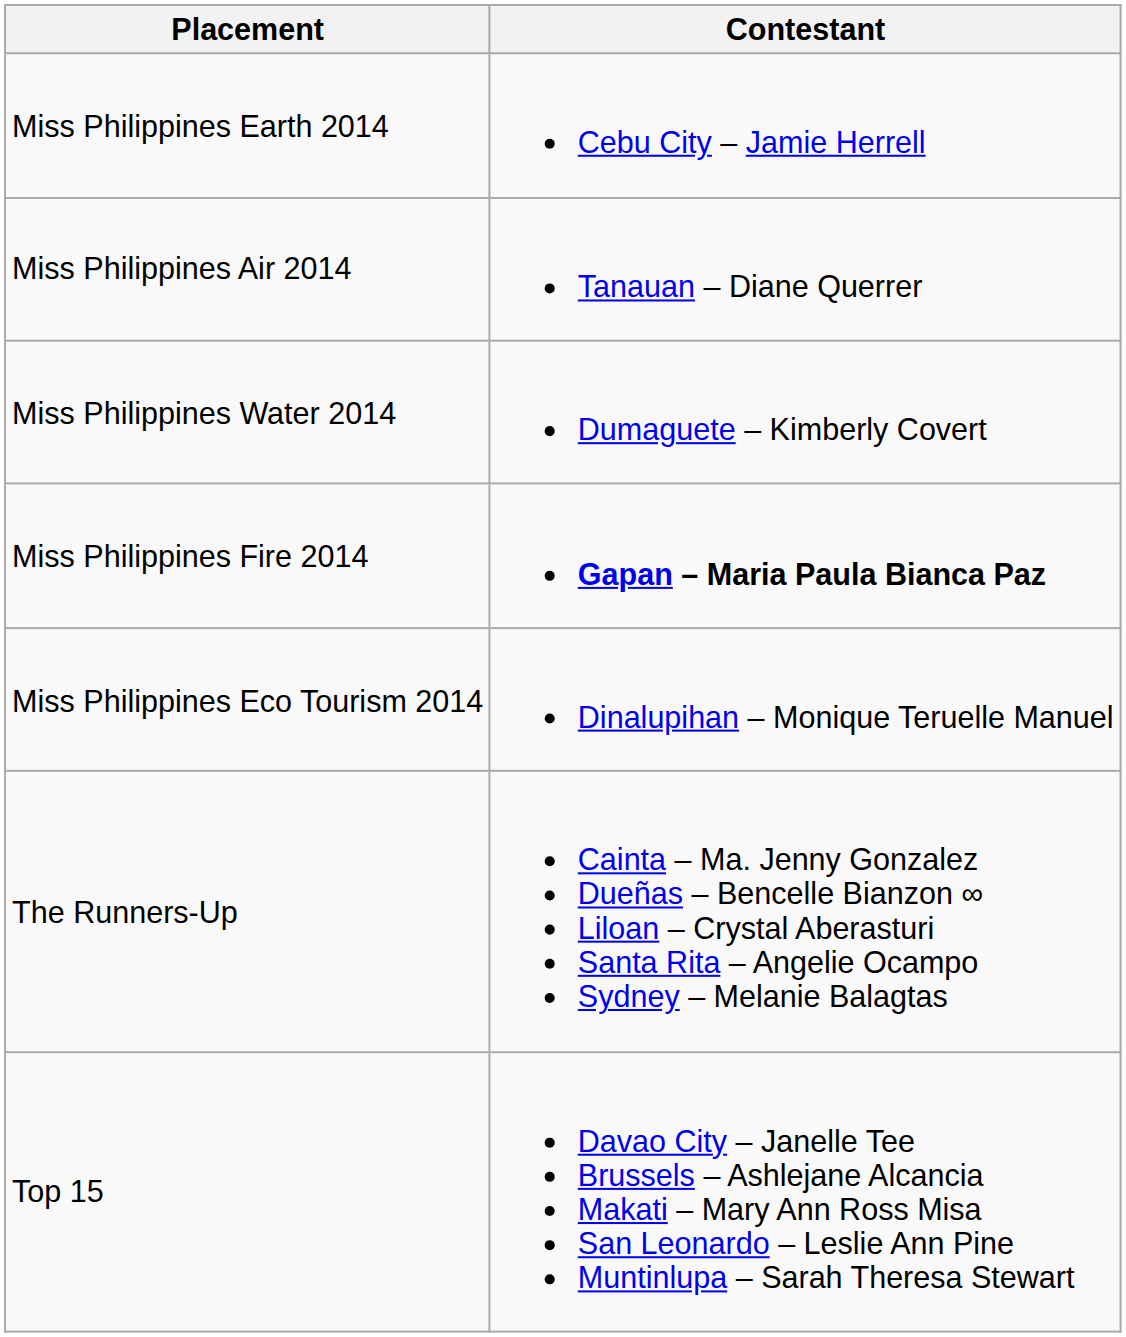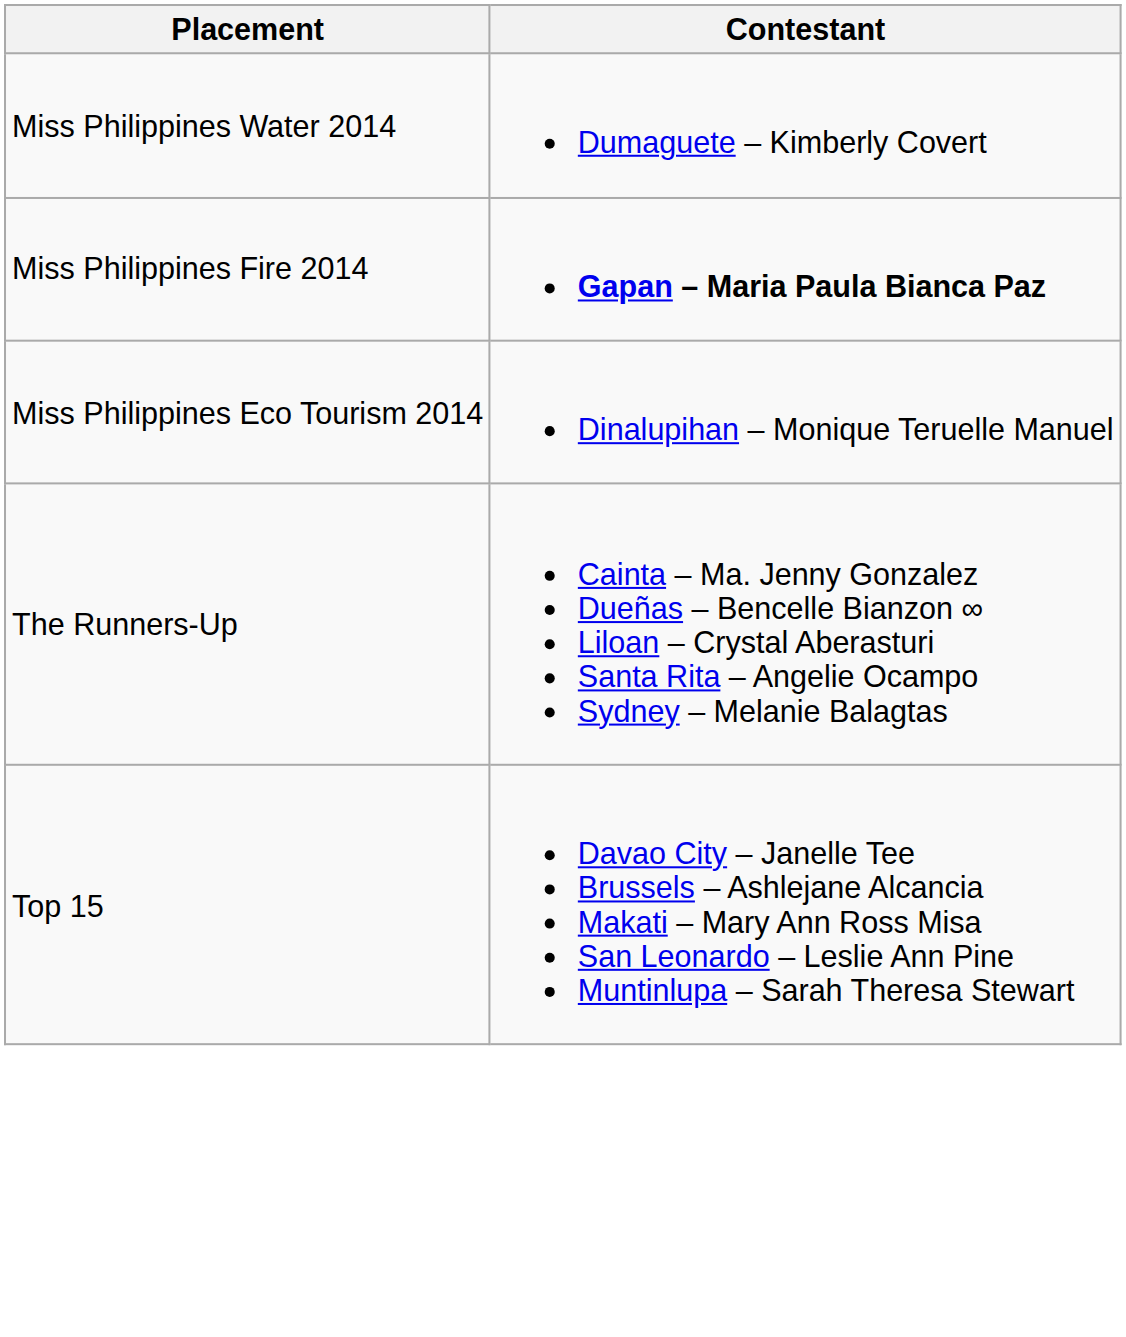- row: Miss Philippines Earth 2014 | Cebu City – Jamie Herrell
- row: Miss Philippines Air 2014 | Tanauan – Diane Querrer
